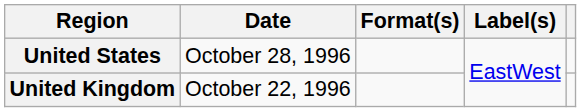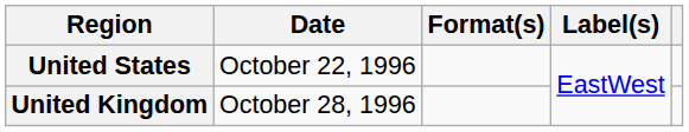United States | Date: October 28, 1996 -> October 22, 1996
United Kingdom | Date: October 22, 1996 -> October 28, 1996
